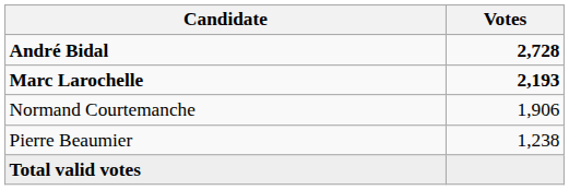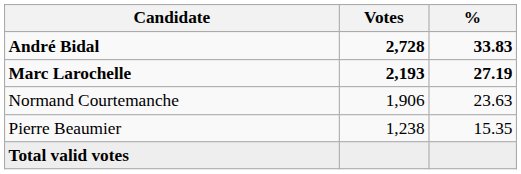+ column: % | 33.83 | 27.19 | 23.63 | 15.35
